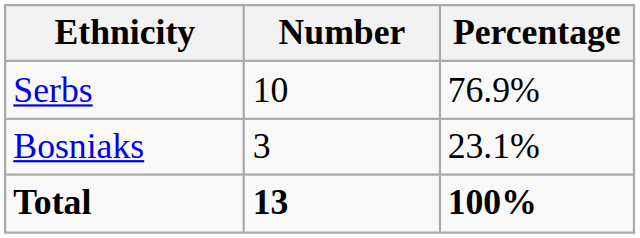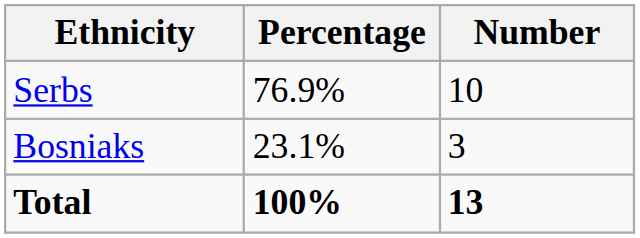columns swapped: Number <-> Percentage
